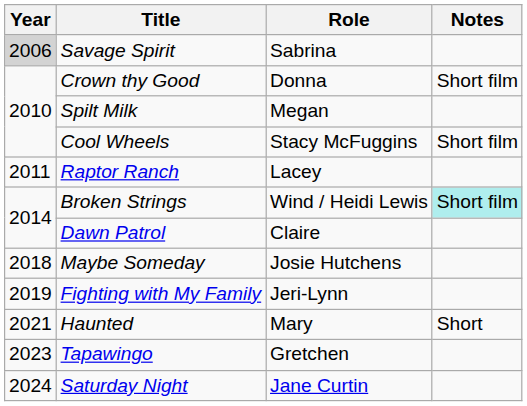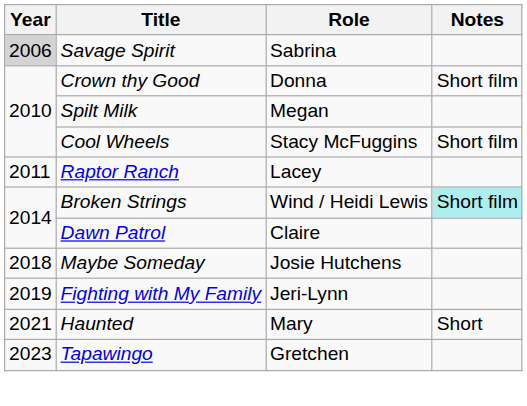- row: 2024 | Saturday Night | Jane Curtin
